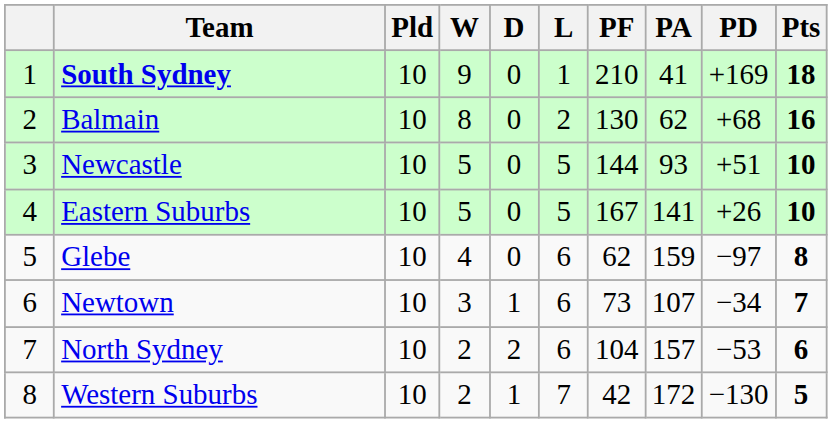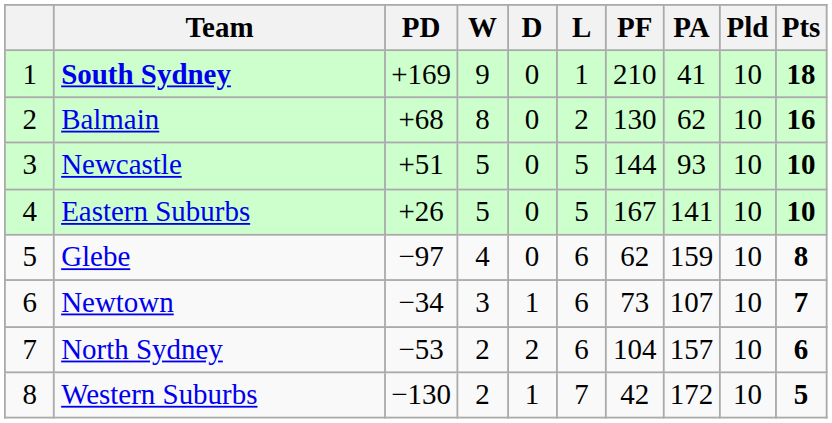columns swapped: Pld <-> PD
